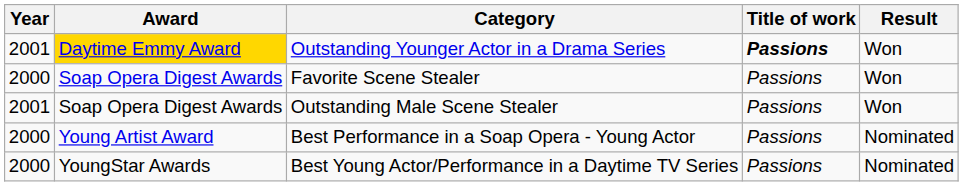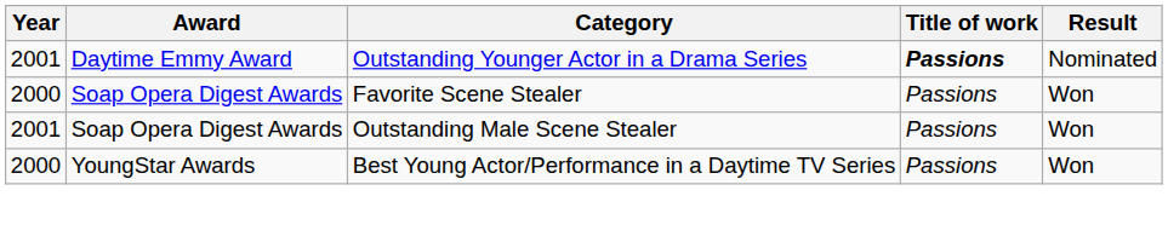Outstanding Younger Actor in a Drama Series | Award: gold background -> no background
Outstanding Younger Actor in a Drama Series | Result: Won -> Nominated
- row: 2000 | Young Artist Award | Best Performance in a Soap Opera - Young Actor | Passions | Nominated
Best Young Actor/Performance in a Daytime TV Series | Result: Nominated -> Won
